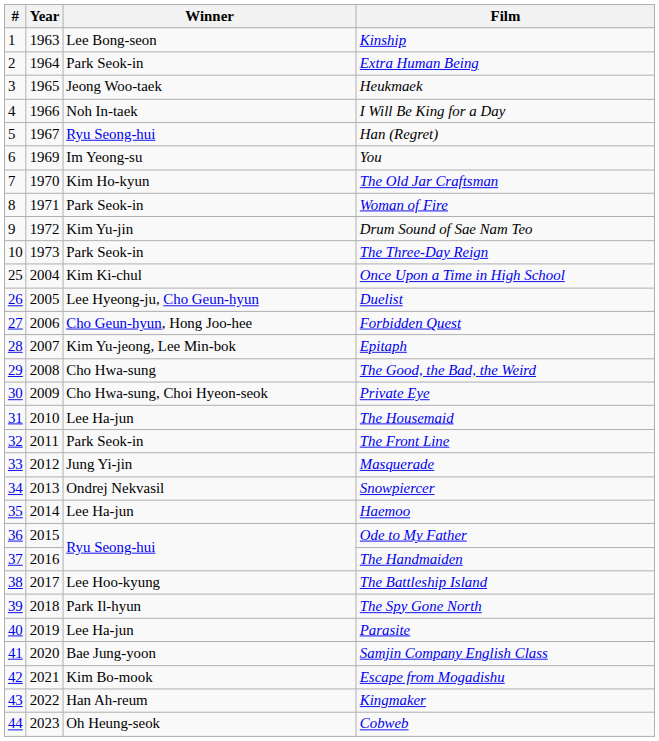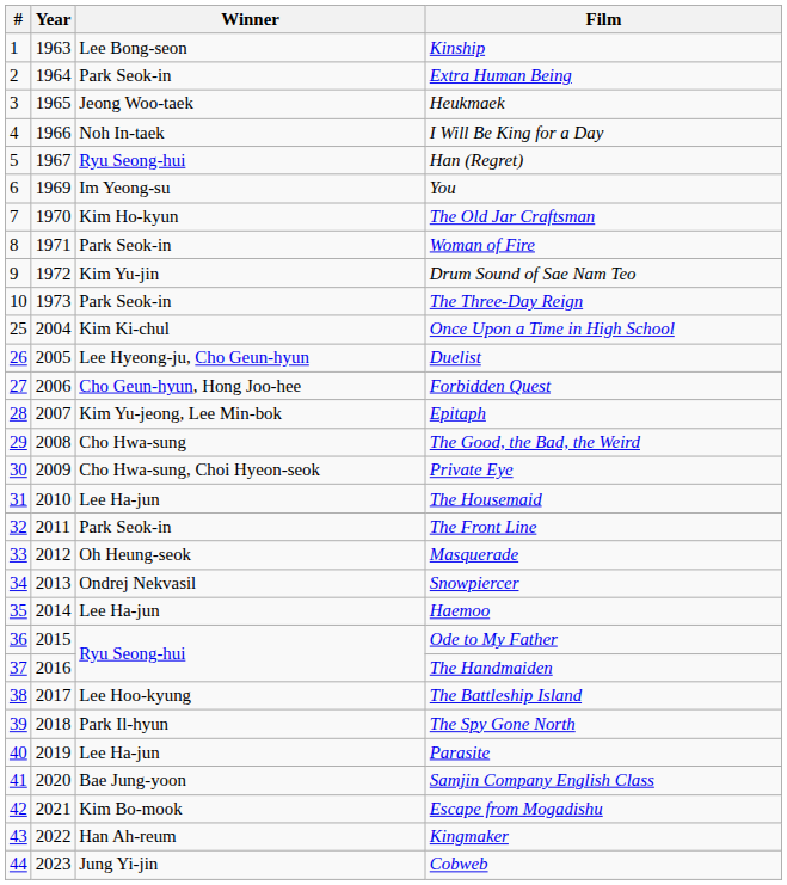Masquerade | Winner: Jung Yi-jin -> Oh Heung-seok
Cobweb | Winner: Oh Heung-seok -> Jung Yi-jin
